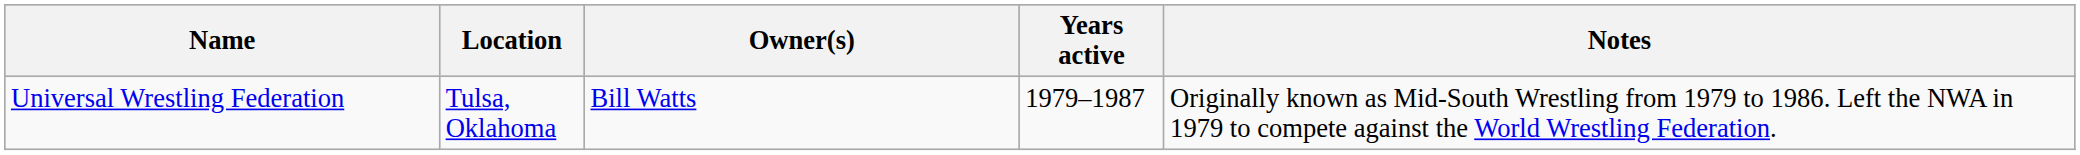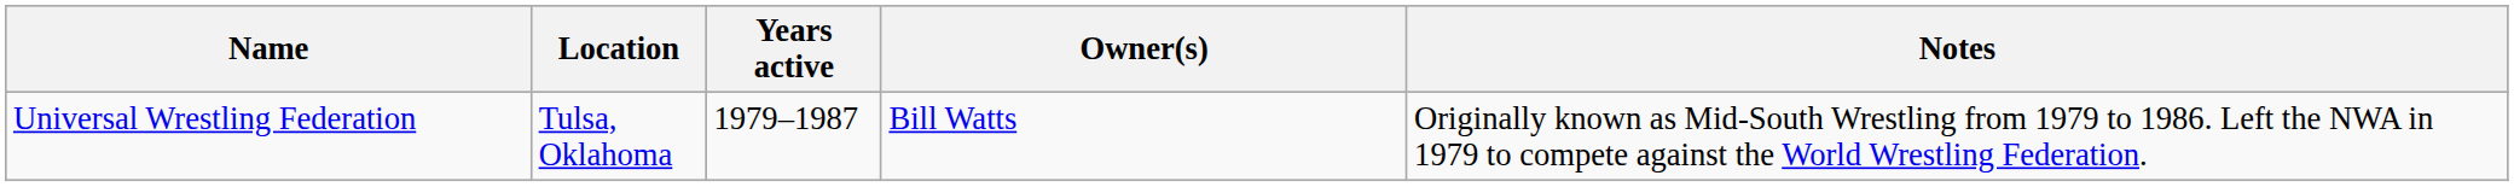columns swapped: Owner(s) <-> Years active
